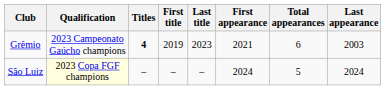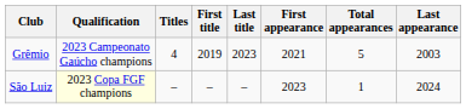Grêmio | Titles: bold -> normal
Grêmio | Total appearances: 6 -> 5
São Luiz | First appearance: 2024 -> 2023
São Luiz | Total appearances: 5 -> 1
